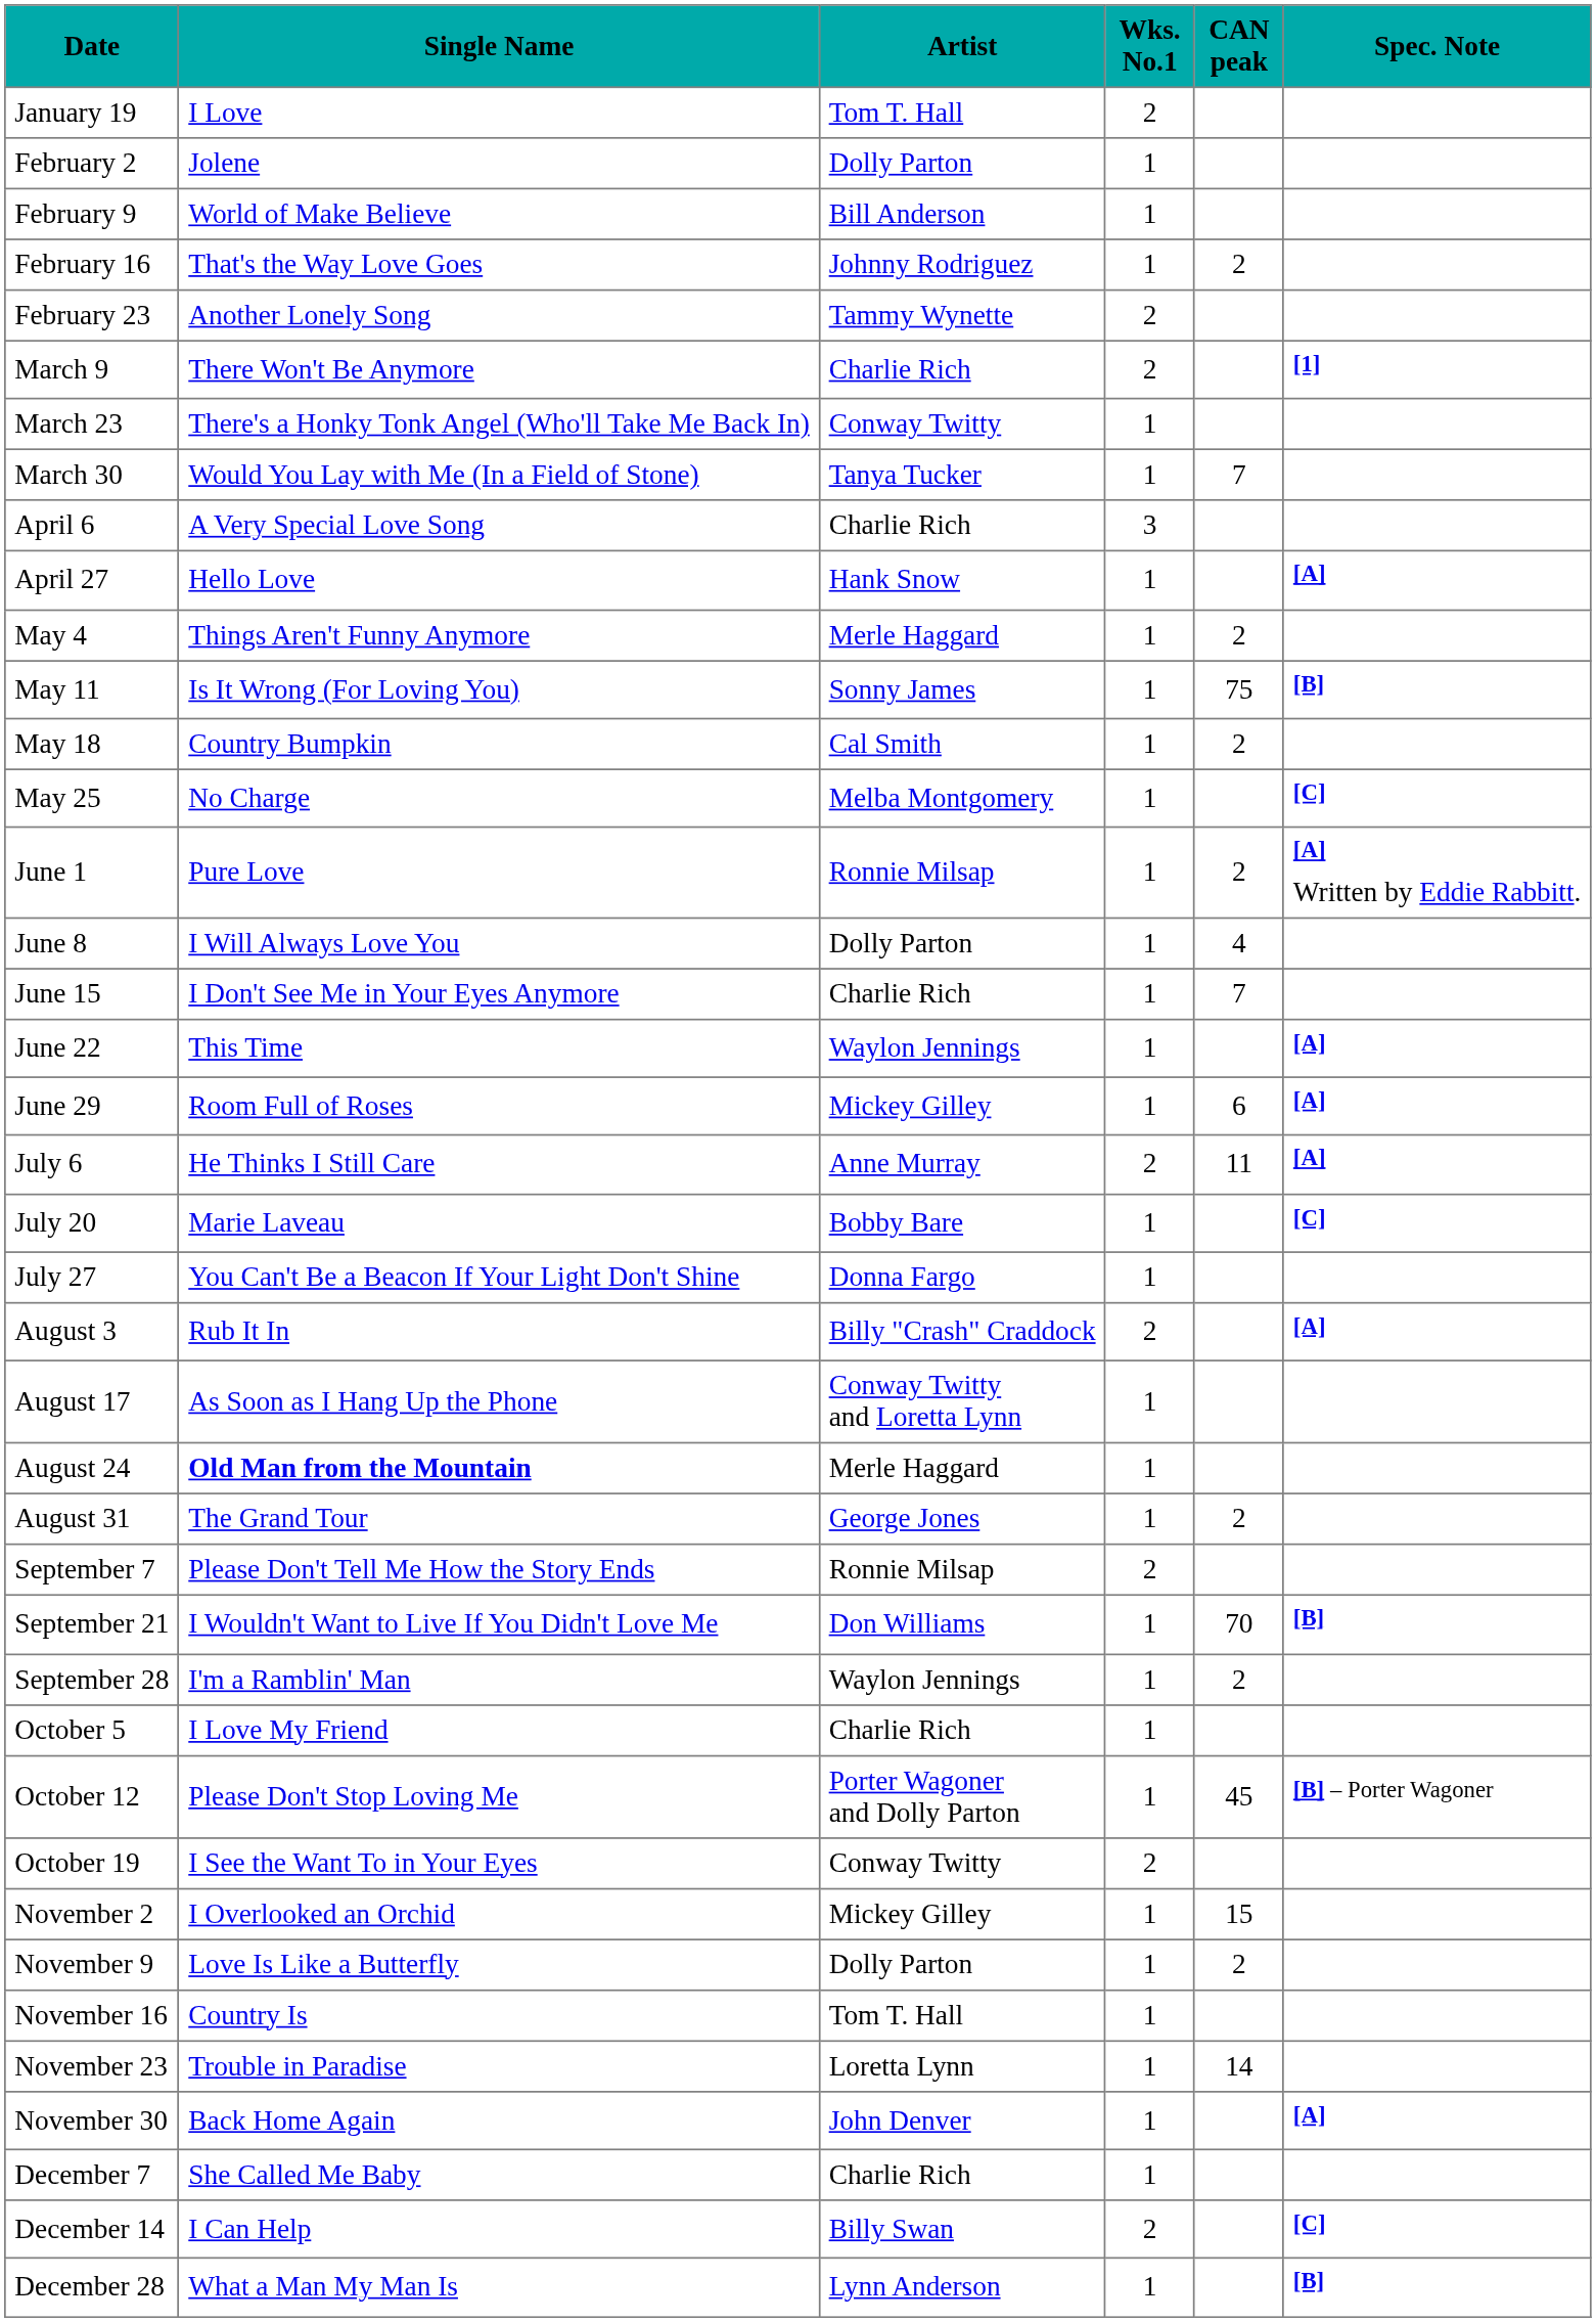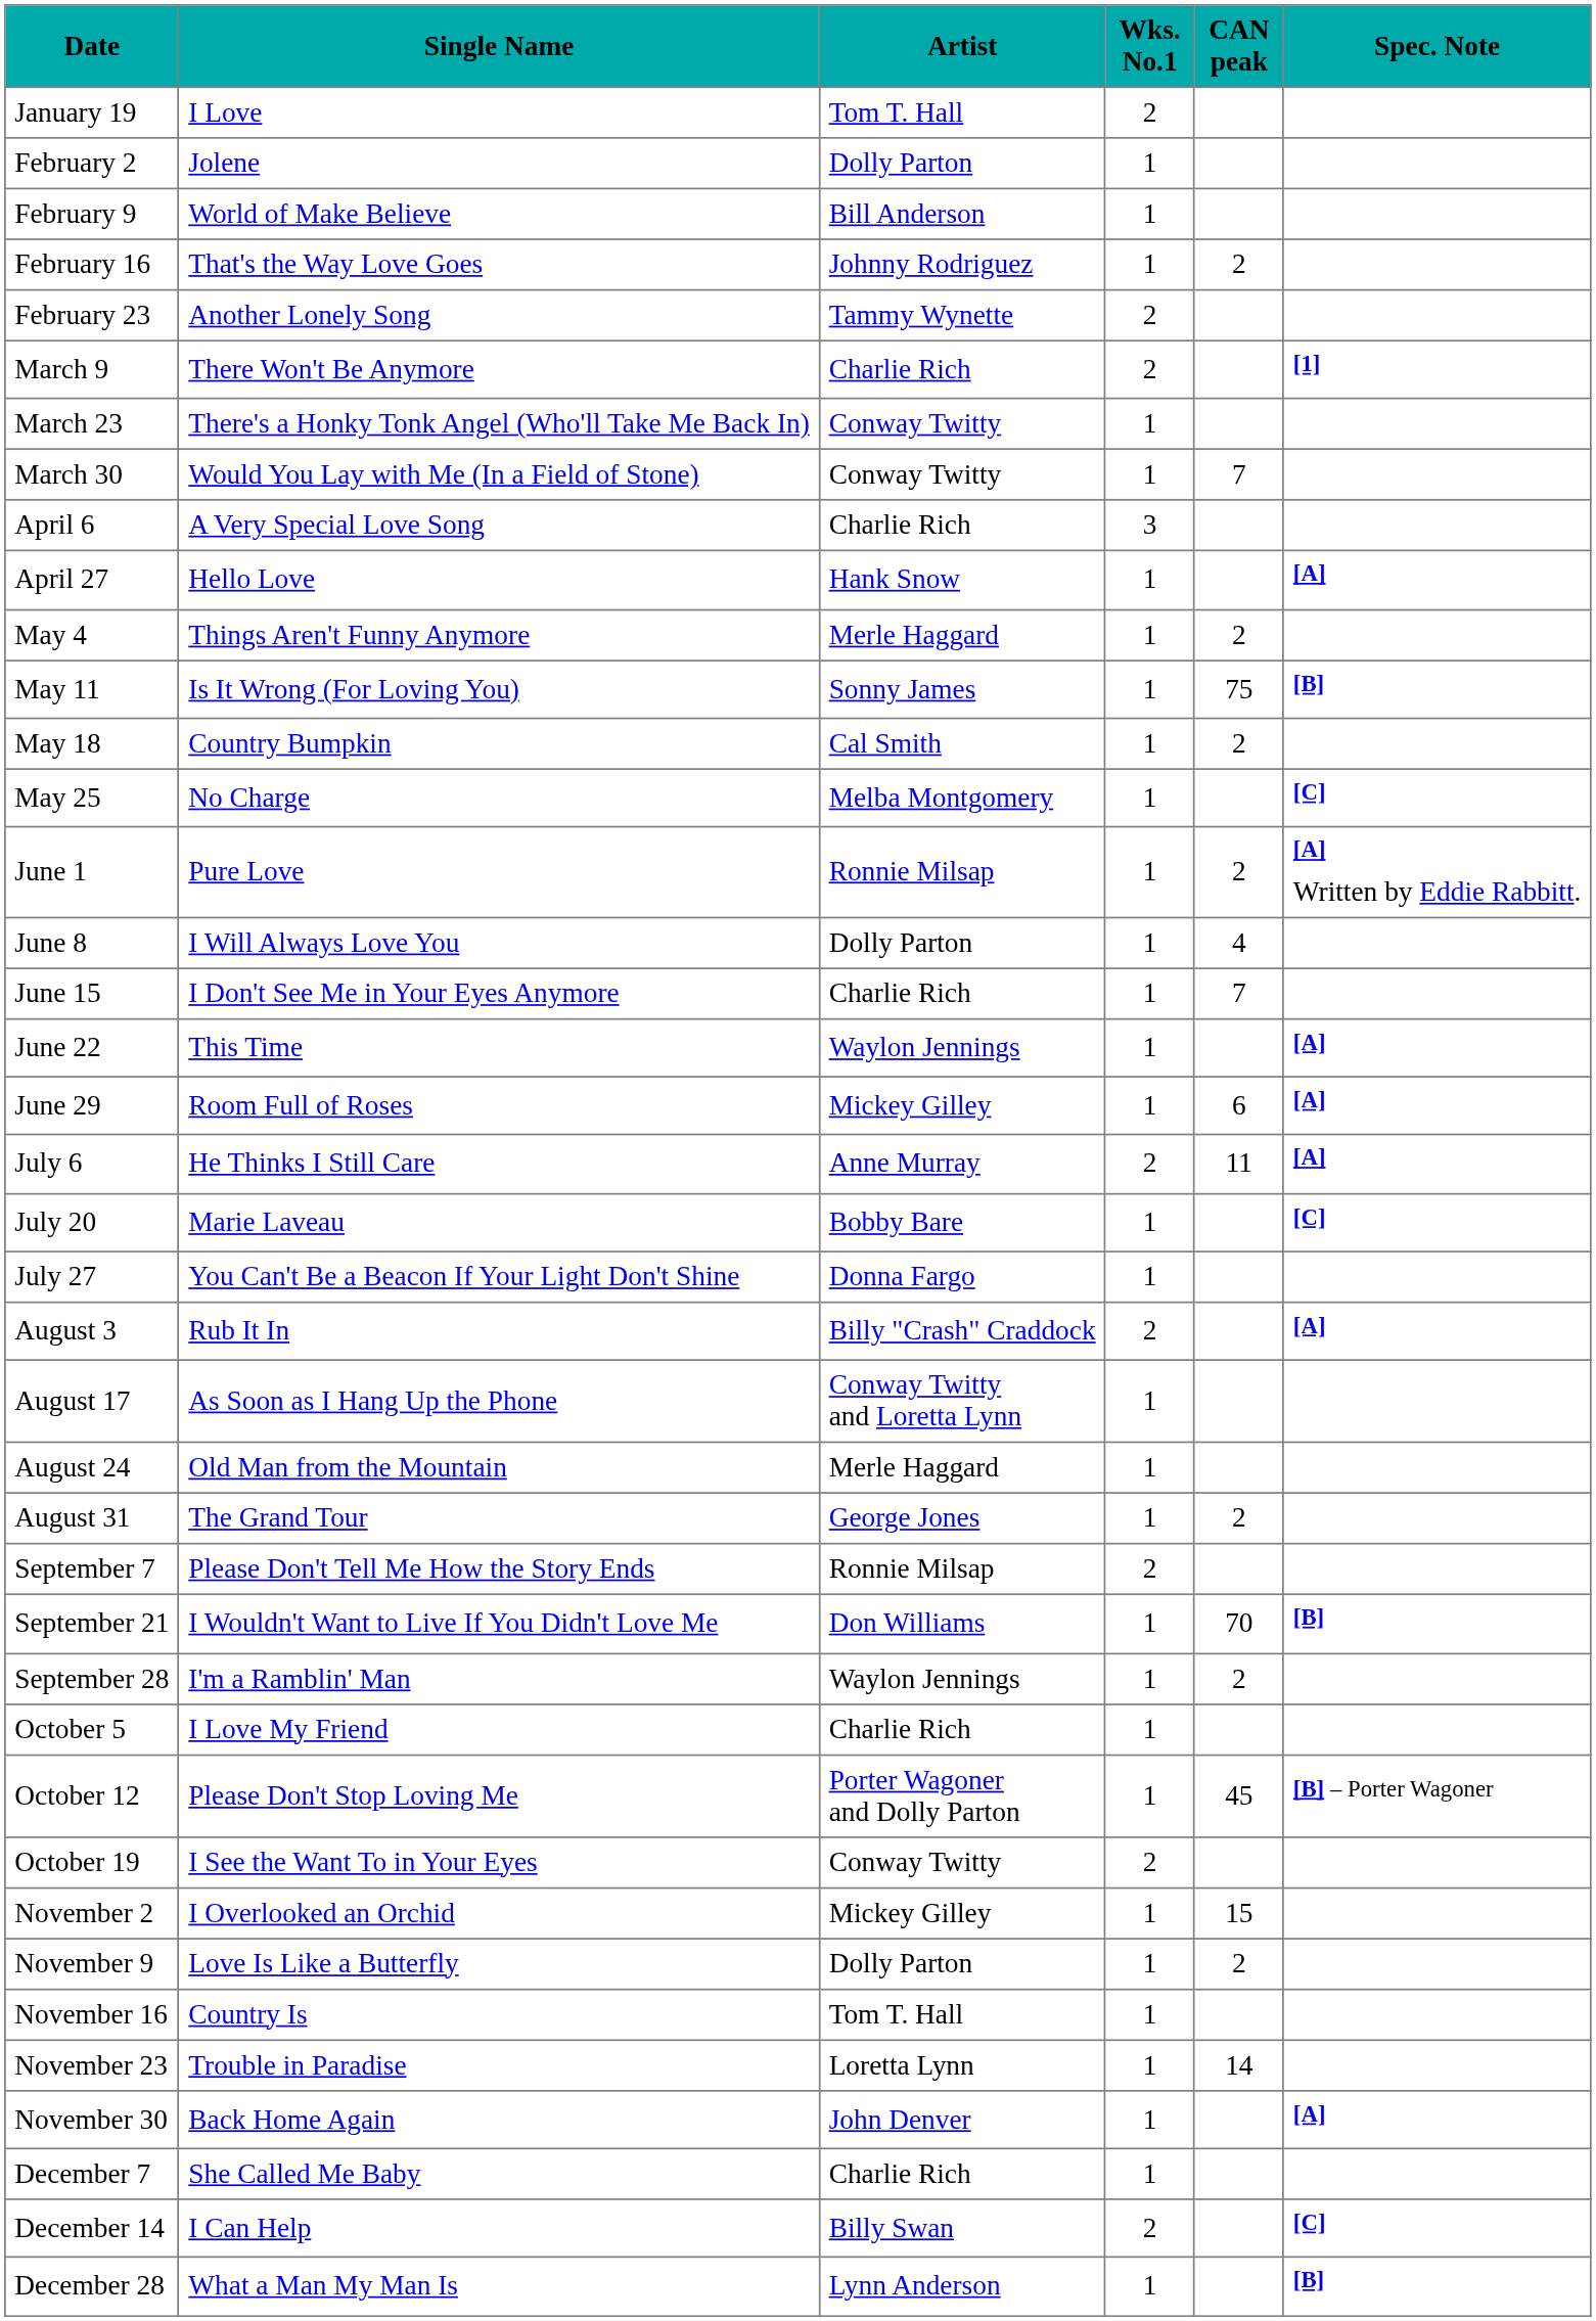March 30 | Artist: Tanya Tucker -> Conway Twitty
August 24 | Single Name: bold -> normal
